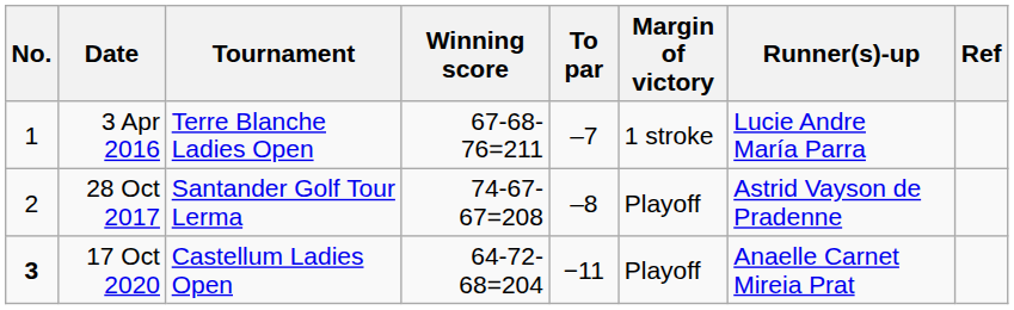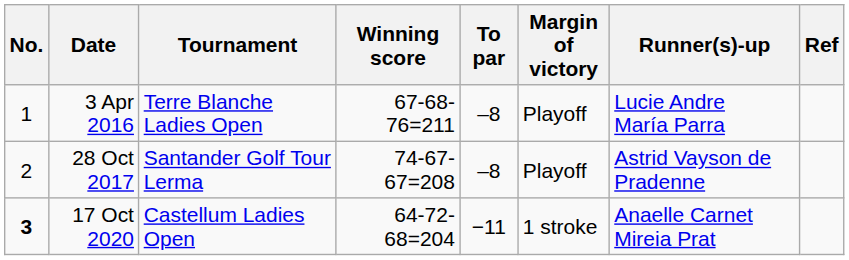3 Apr 2016 | To par: –7 -> –8
3 Apr 2016 | Margin of victory: 1 stroke -> Playoff
17 Oct 2020 | Margin of victory: Playoff -> 1 stroke
